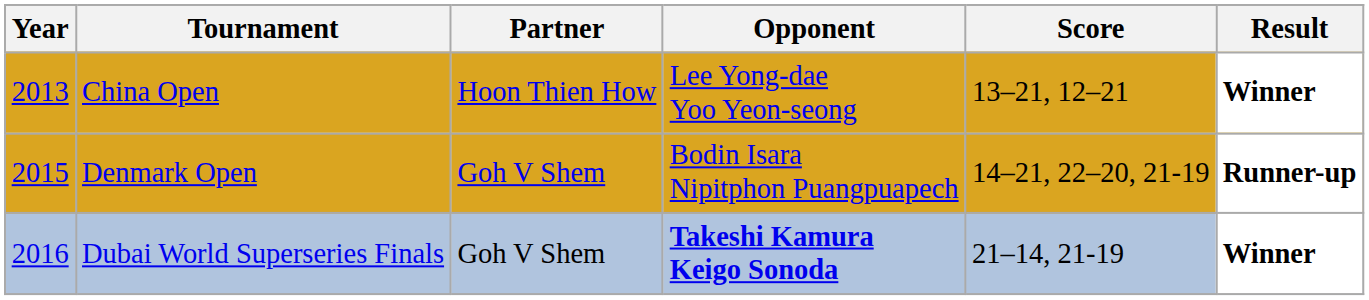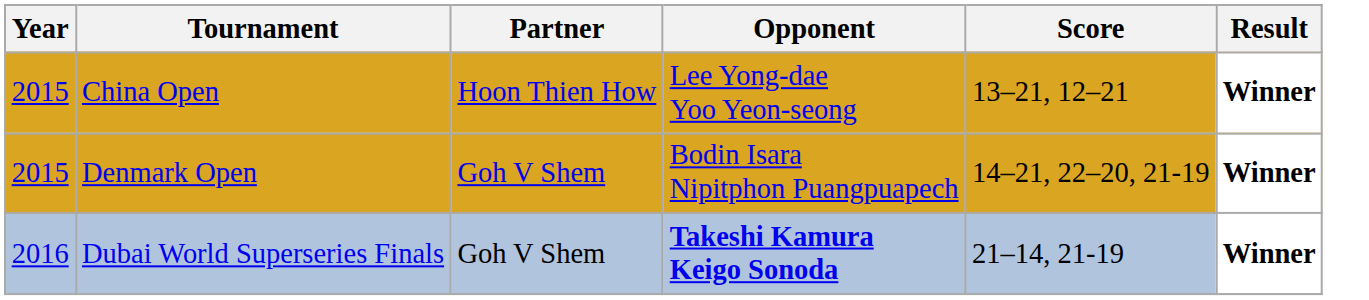China Open | Year: 2013 -> 2015
Denmark Open | Result: Runner-up -> Winner
